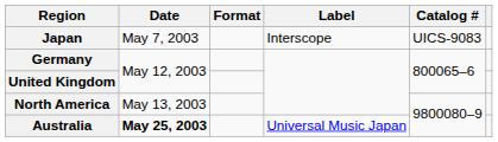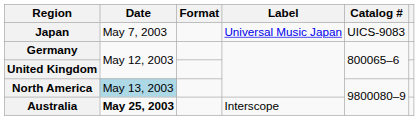Japan | Label: Interscope -> Universal Music Japan
North America | Date: no background -> lightblue background
Australia | Label: Universal Music Japan -> Interscope
